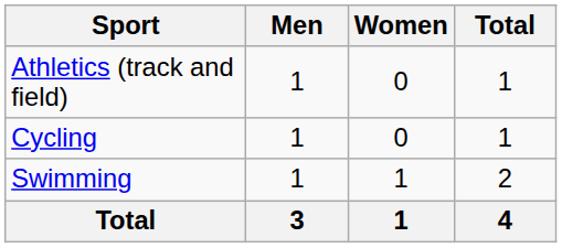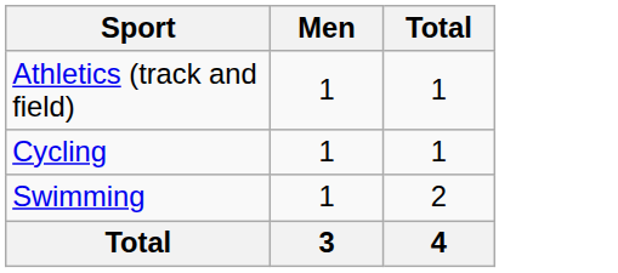- column: Women | 0 | 0 | 1 | 1
